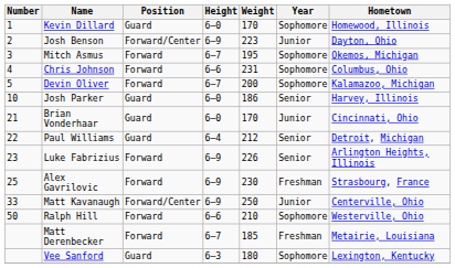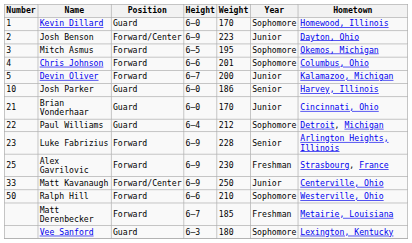Mitch Asmus | Height: 6–7 -> 6–5
Chris Johnson | Weight: 231 -> 201
Devin Oliver | Year: Sophomore -> Junior
Paul Williams | Year: Senior -> Sophomore
Luke Fabrizius | Weight: 226 -> 228
